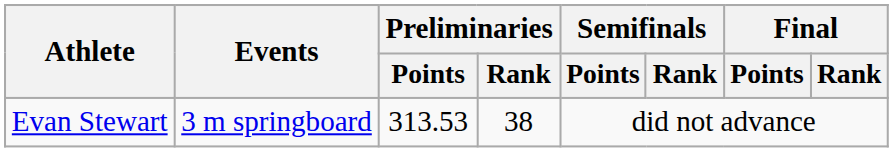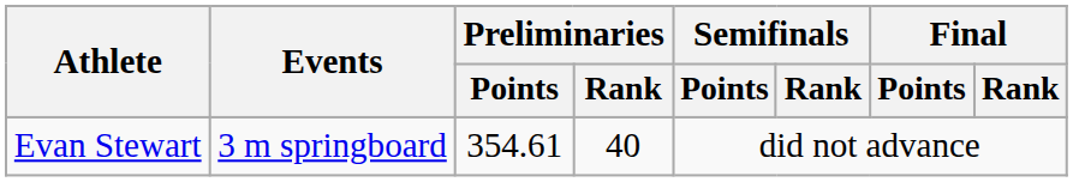Evan Stewart | Preliminaries / Points: 313.53 -> 354.61
Evan Stewart | Preliminaries / Rank: 38 -> 40
